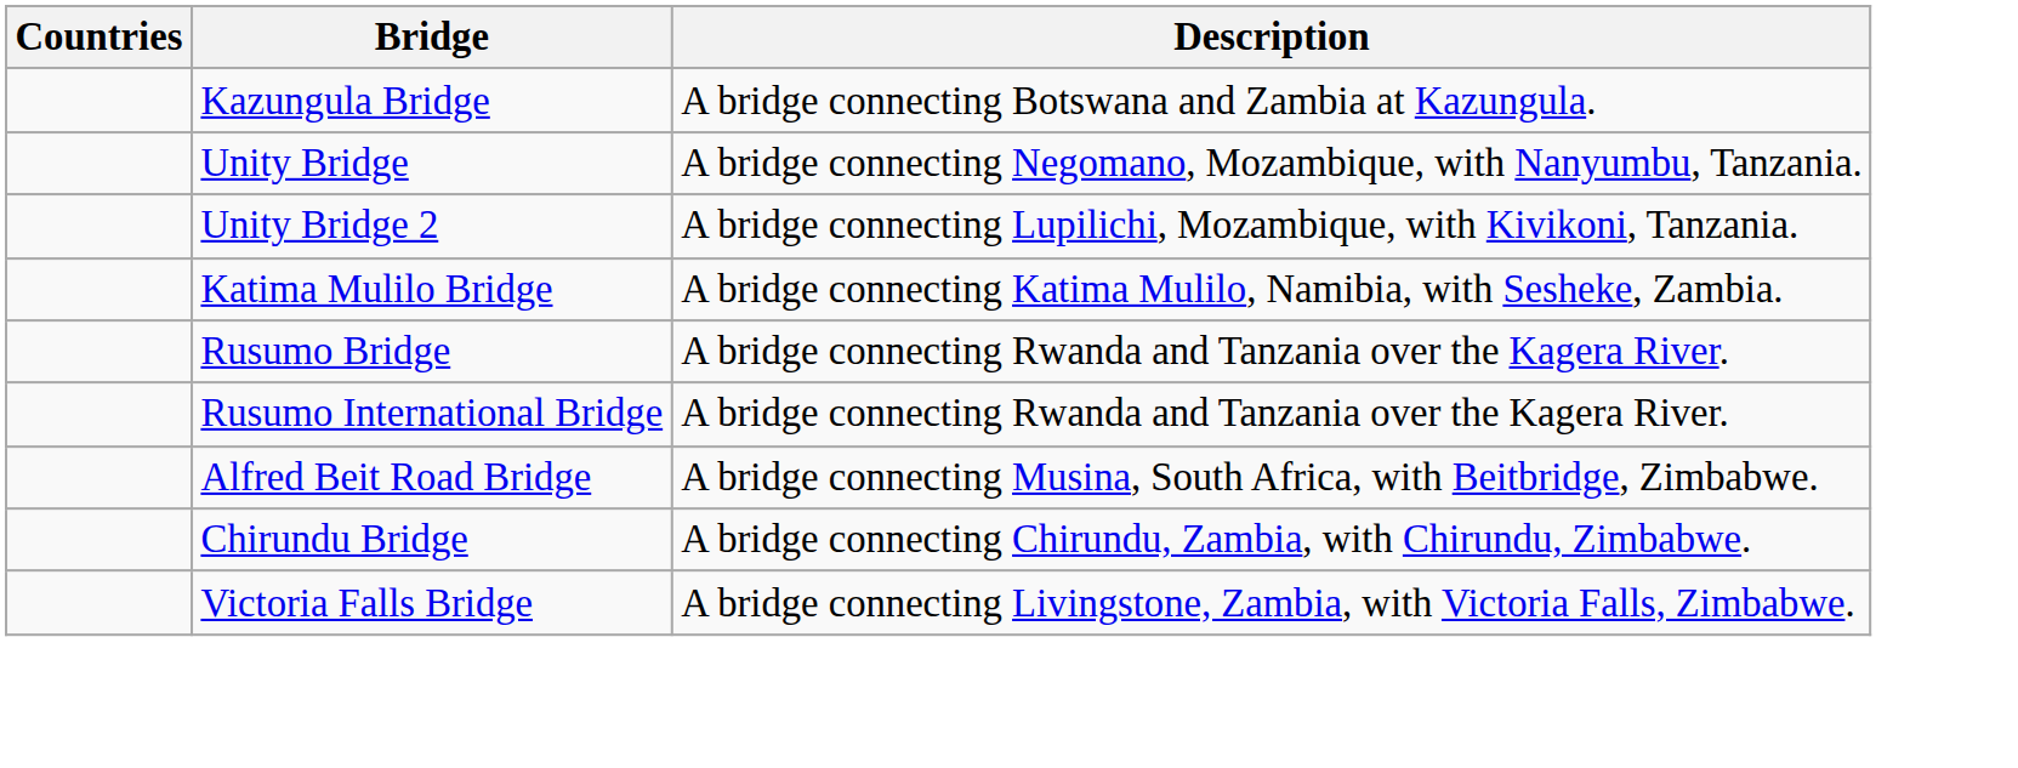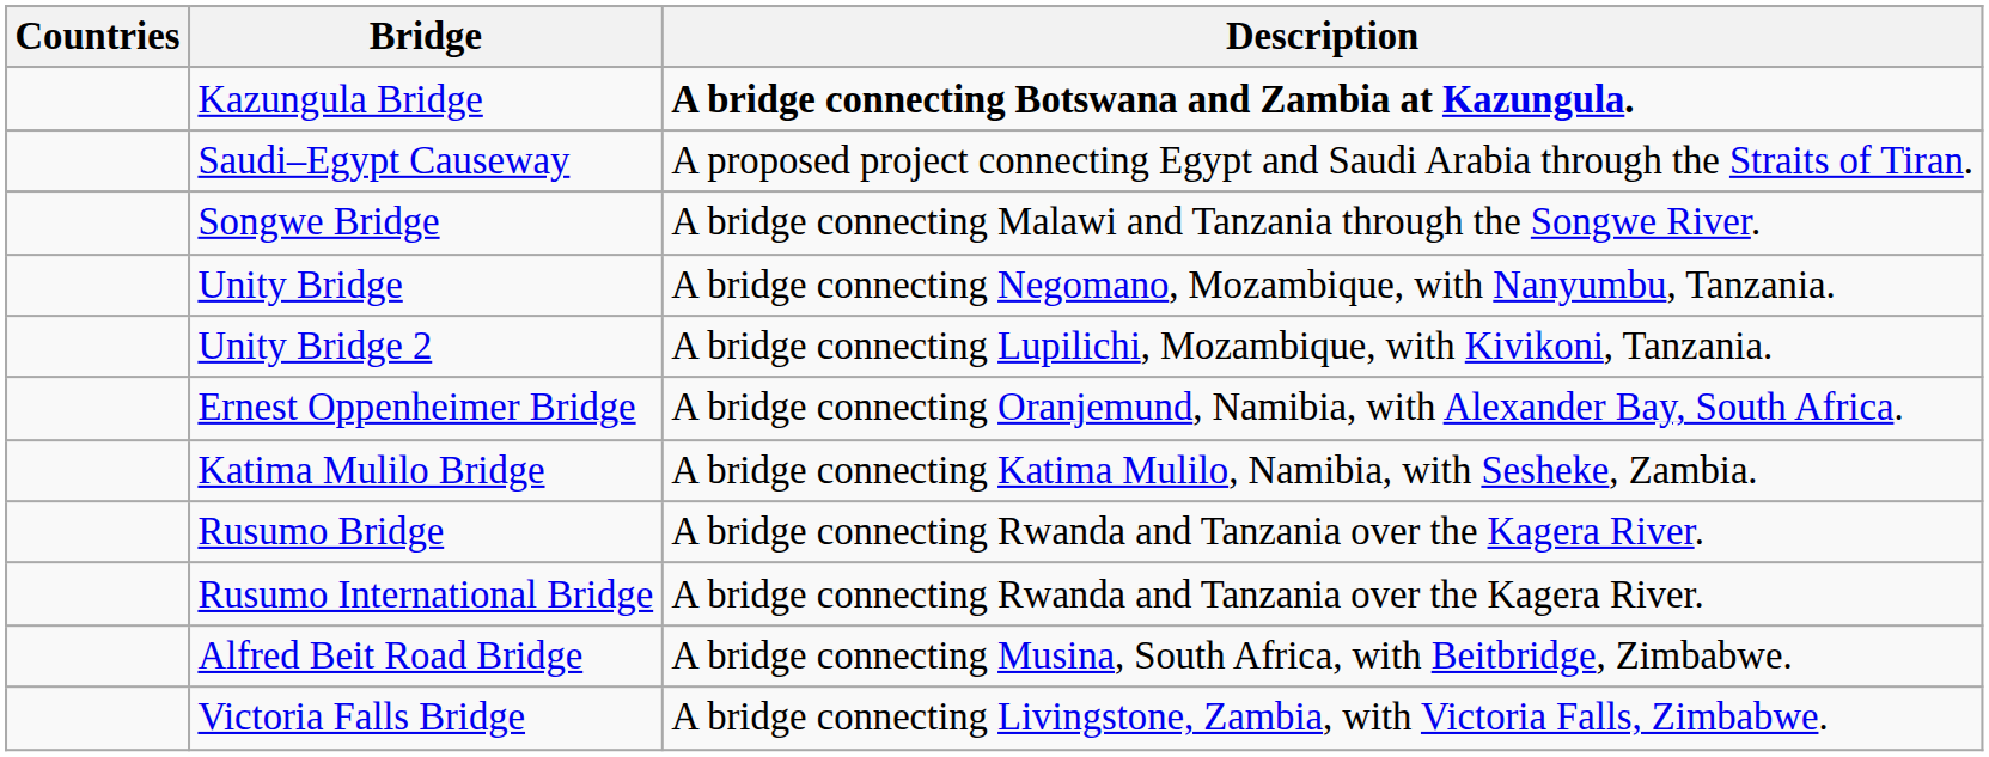Kazungula Bridge | Description: normal -> bold
+ row: Saudi–Egypt Causeway | A proposed project connecting Egypt and Saudi Arabia through the Straits of Tiran.
+ row: Songwe Bridge | A bridge connecting Malawi and Tanzania through the Songwe River.
+ row: Ernest Oppenheimer Bridge | A bridge connecting Oranjemund, Namibia, with Alexander Bay, South Africa.
- row: Chirundu Bridge | A bridge connecting Chirundu, Zambia, with Chirundu, Zimbabwe.
